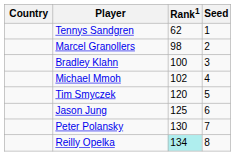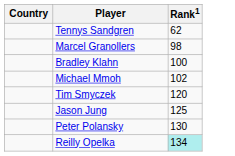- column: Seed | 1 | 2 | 3 | 4 | 5 | 6 | 7 | 8
